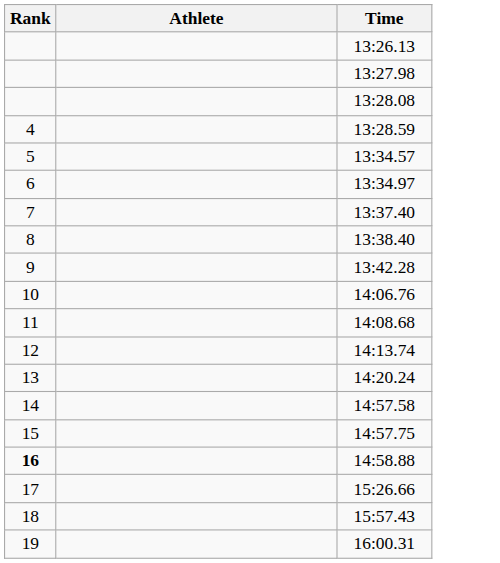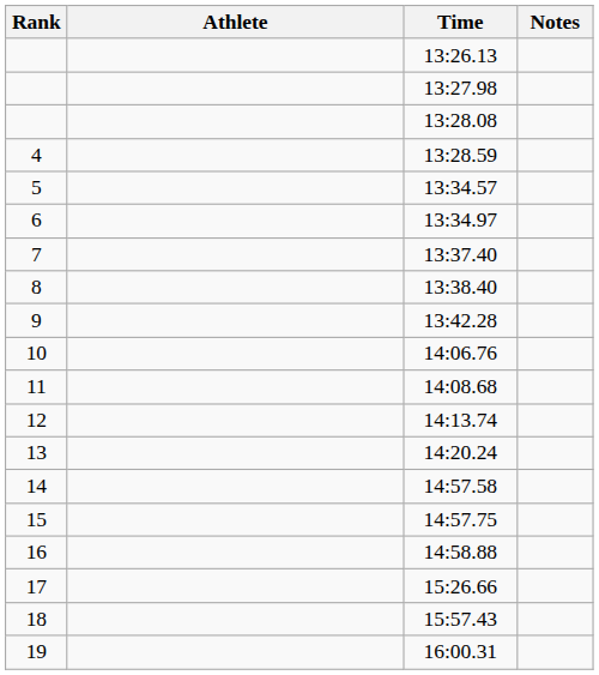+ column: Notes
14:58.88 | Rank: bold -> normal
